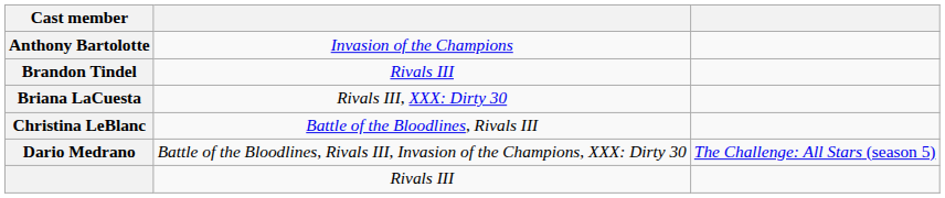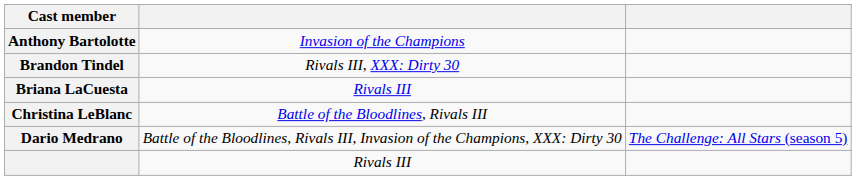Brandon Tindel | column 2: Rivals III -> Rivals III, XXX: Dirty 30
Briana LaCuesta | column 2: Rivals III, XXX: Dirty 30 -> Rivals III
